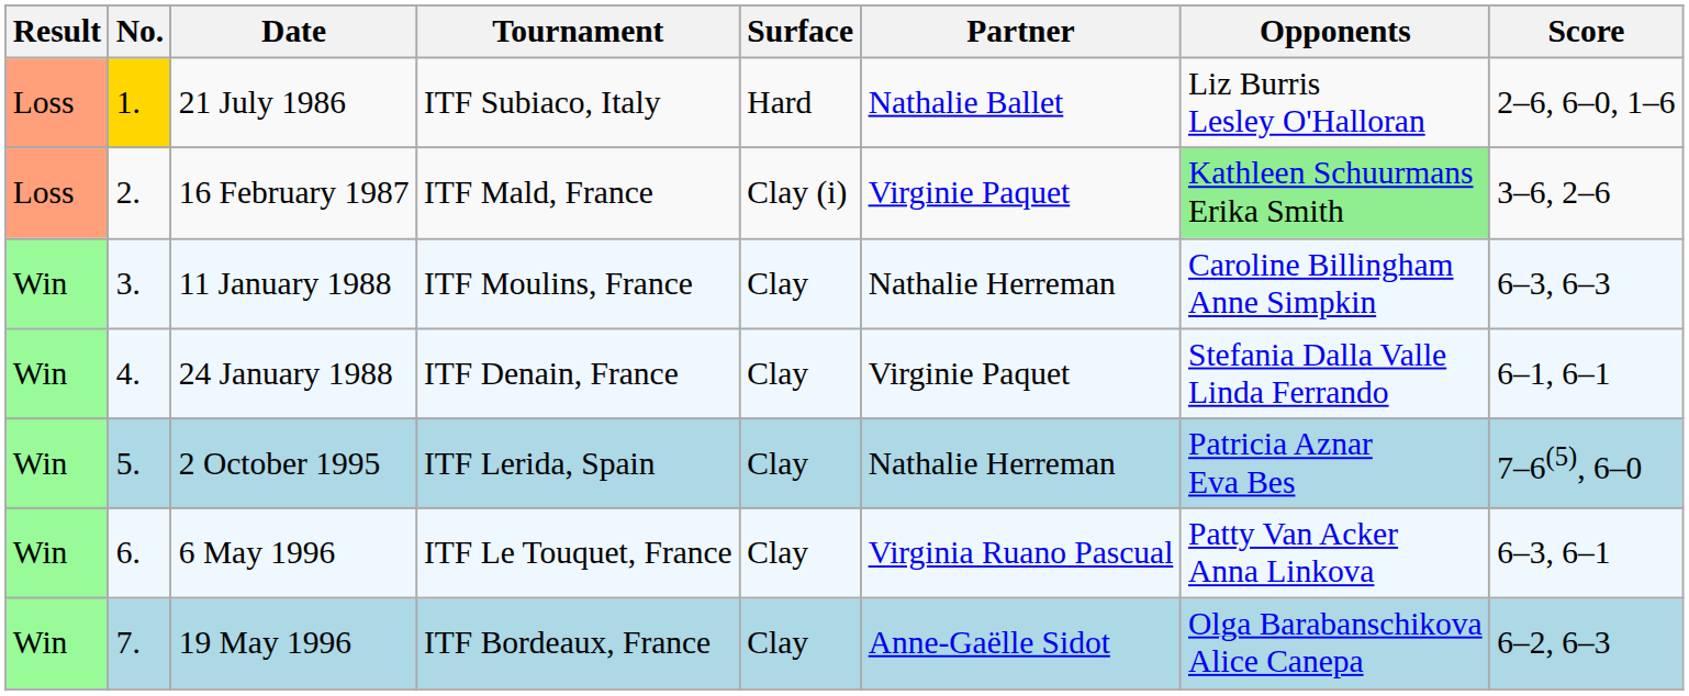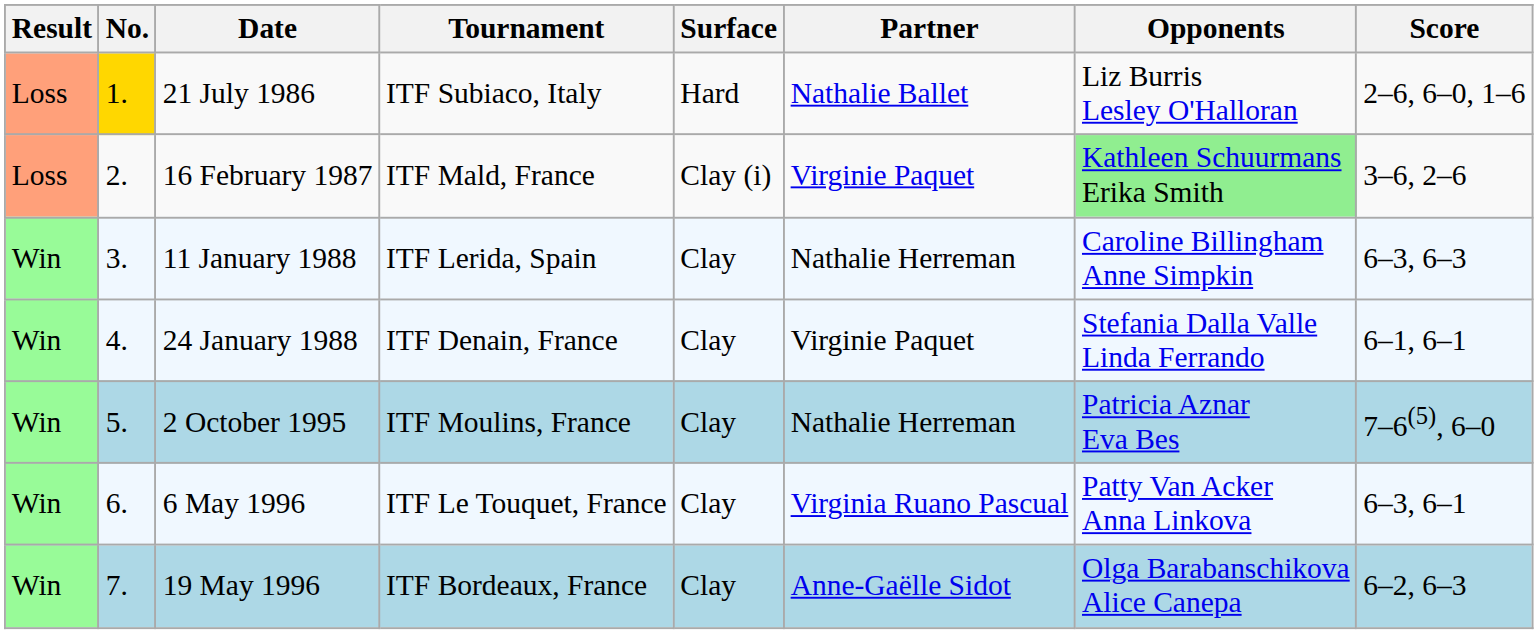11 January 1988 | Tournament: ITF Moulins, France -> ITF Lerida, Spain
2 October 1995 | Tournament: ITF Lerida, Spain -> ITF Moulins, France
